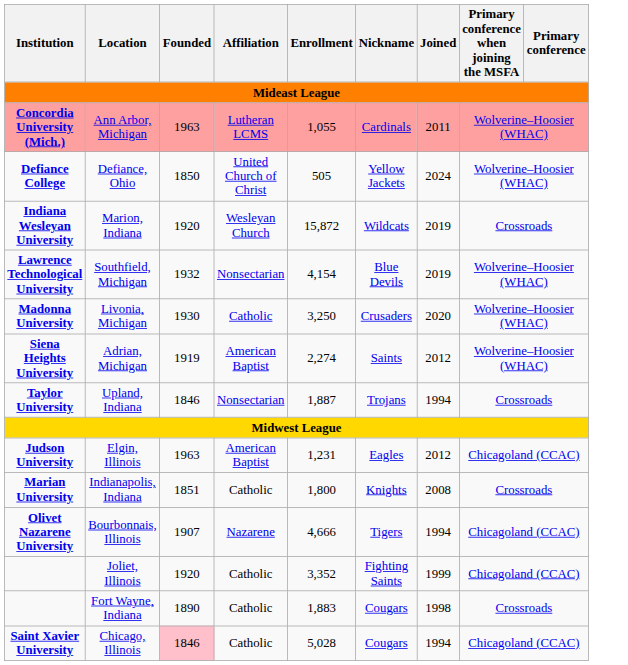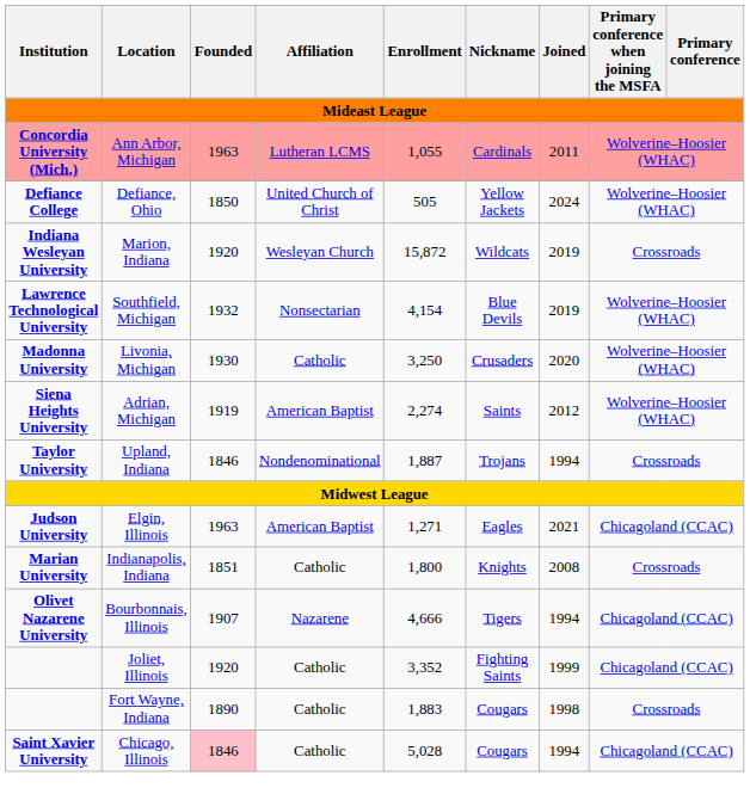Upland, Indiana | Affiliation: Nonsectarian -> Nondenominational
Elgin, Illinois | Enrollment: 1,231 -> 1,271
Elgin, Illinois | Joined: 2012 -> 2021
